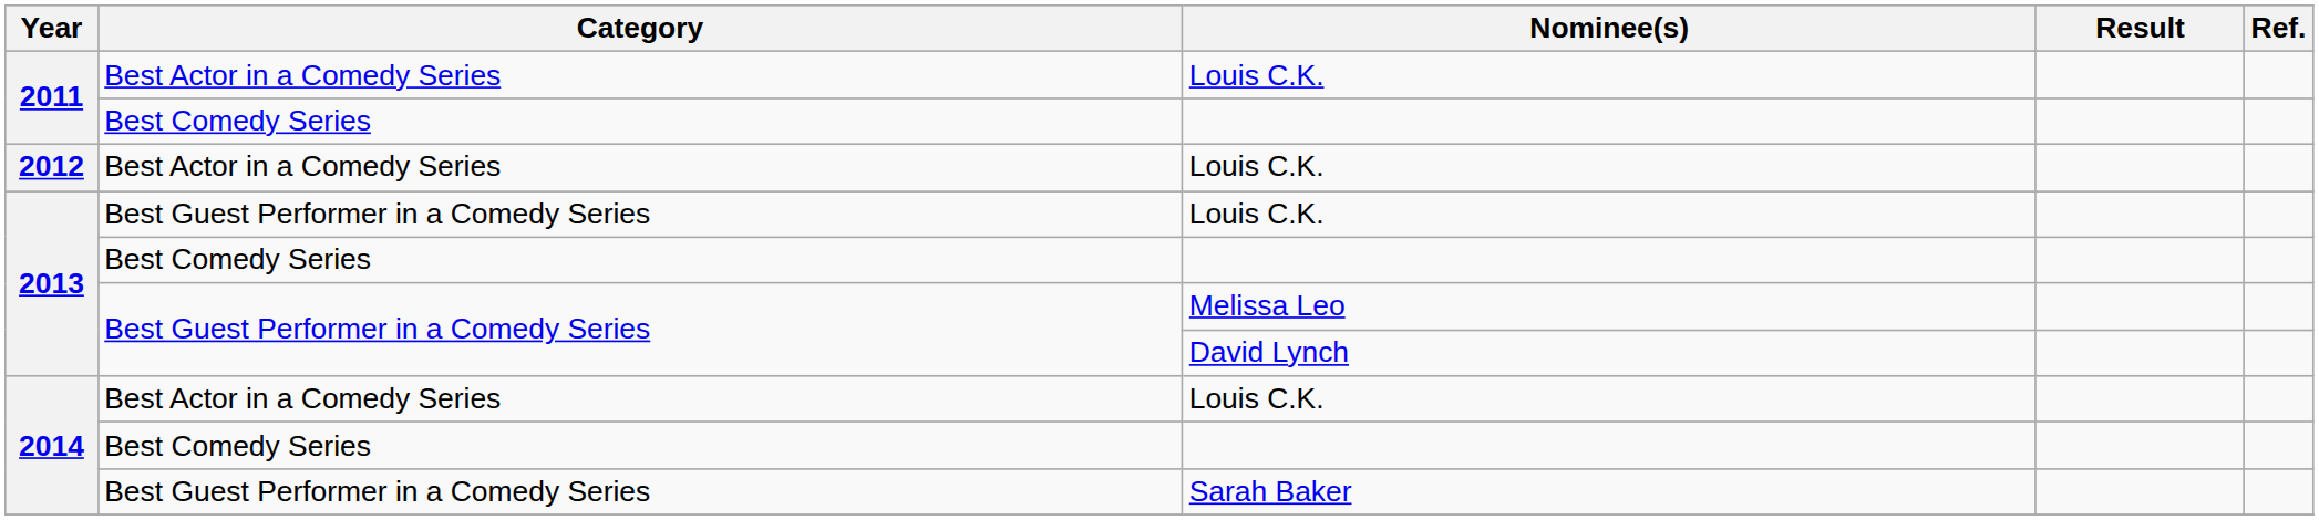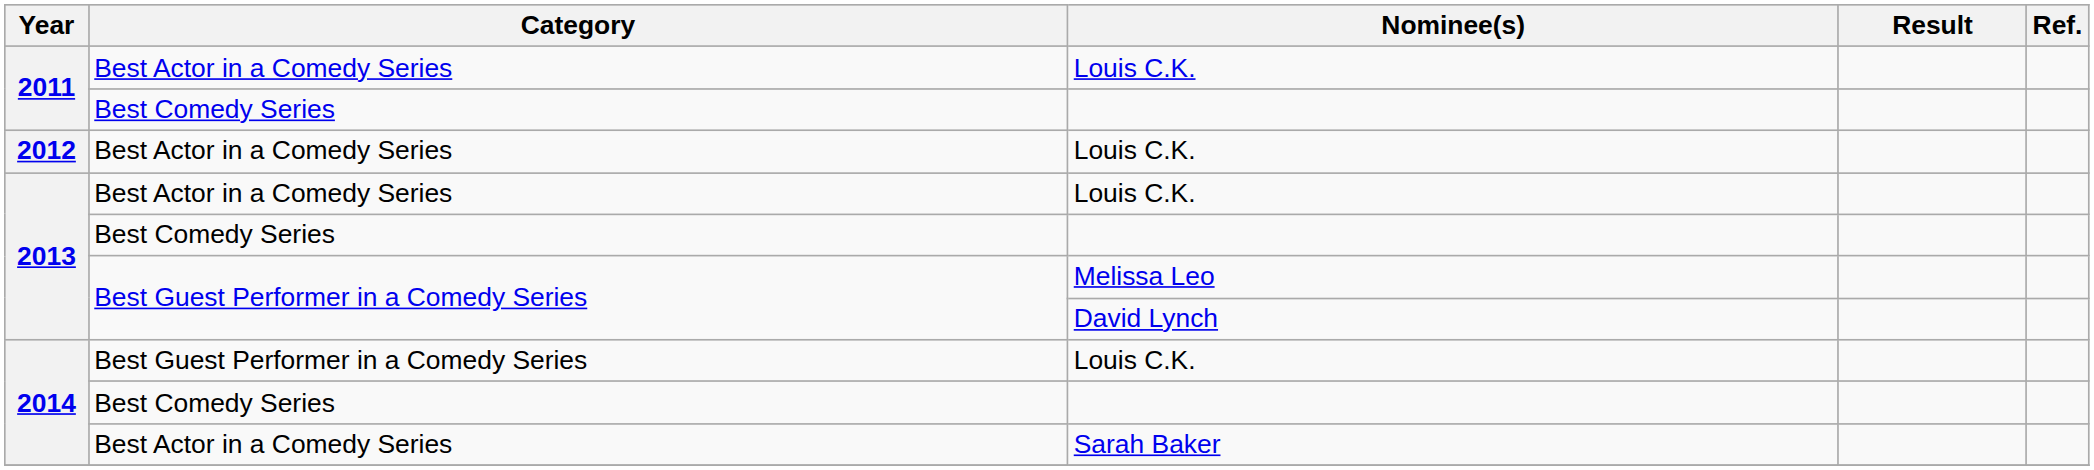2013 / Louis C.K. | Category: Best Guest Performer in a Comedy Series -> Best Actor in a Comedy Series
2014 / Louis C.K. | Category: Best Actor in a Comedy Series -> Best Guest Performer in a Comedy Series
Sarah Baker | Category: Best Guest Performer in a Comedy Series -> Best Actor in a Comedy Series
